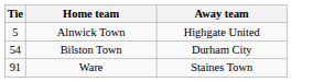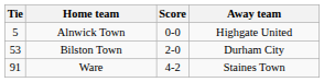+ column: Score | 0-0 | 2-0 | 4-2
Bilston Town | Tie: 54 -> 53
